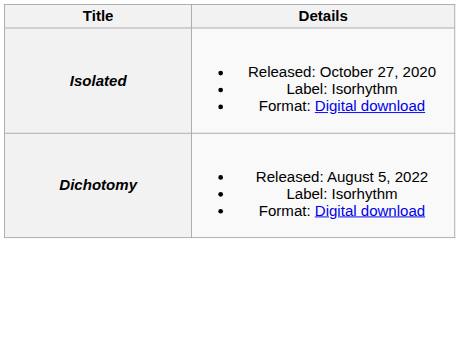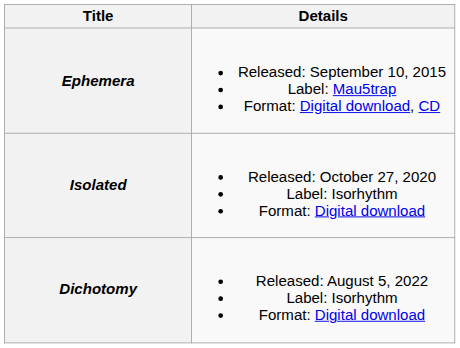+ row: Ephemera | Released: September 10, 2015 Label: Mau5trap Format: Digital download, CD
